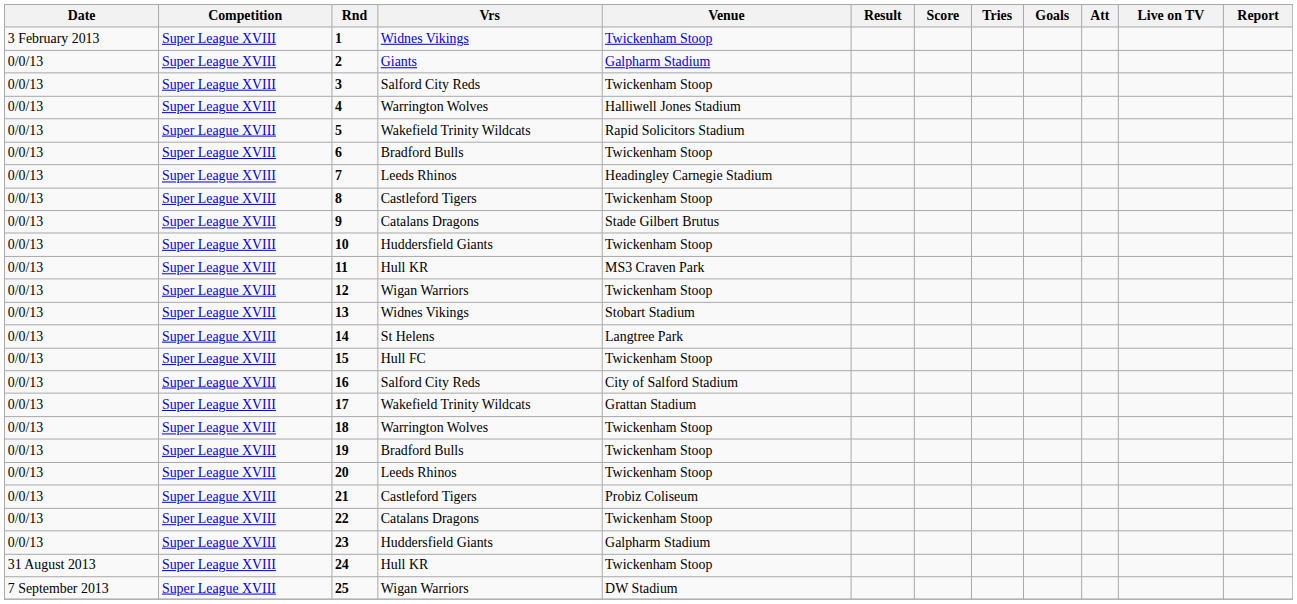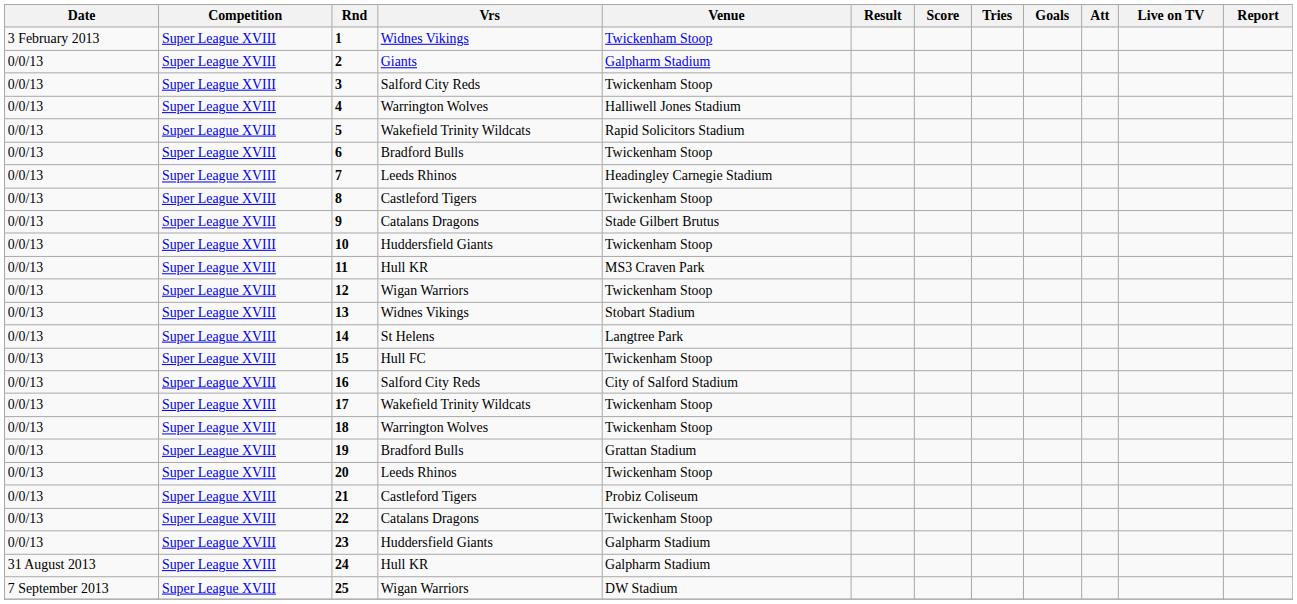17 | Venue: Grattan Stadium -> Twickenham Stoop
19 | Venue: Twickenham Stoop -> Grattan Stadium
24 | Venue: Twickenham Stoop -> Galpharm Stadium
